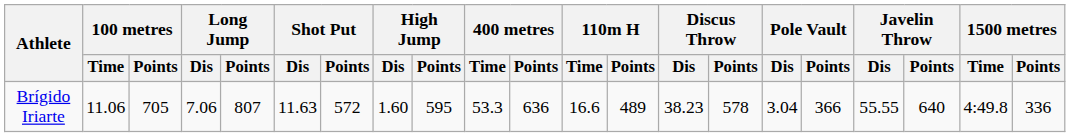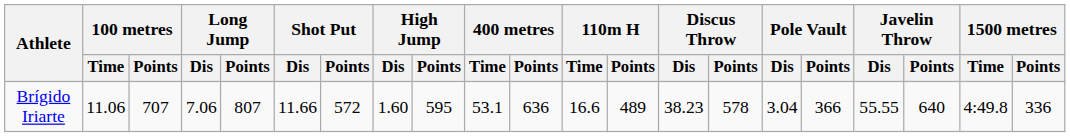Brígido Iriarte | 100 metres / Points: 705 -> 707
Brígido Iriarte | Shot Put / Dis: 11.63 -> 11.66
Brígido Iriarte | 400 metres / Time: 53.3 -> 53.1
